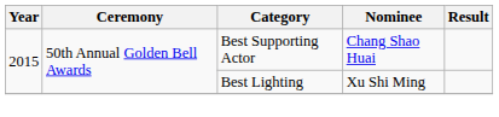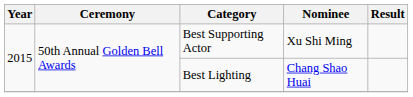Best Supporting Actor | Nominee: Chang Shao Huai -> Xu Shi Ming
Best Lighting | Nominee: Xu Shi Ming -> Chang Shao Huai
